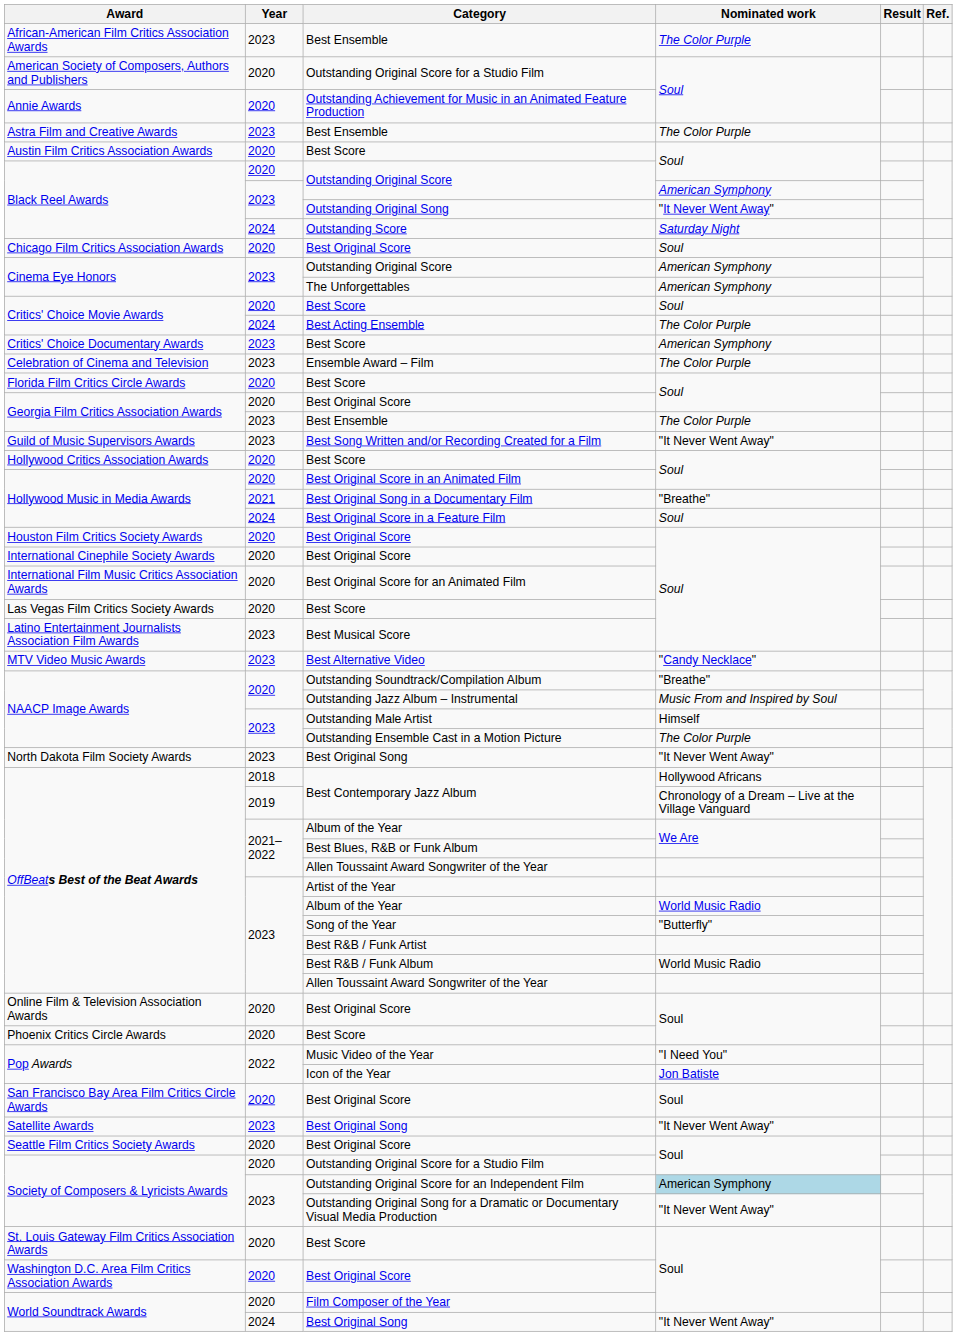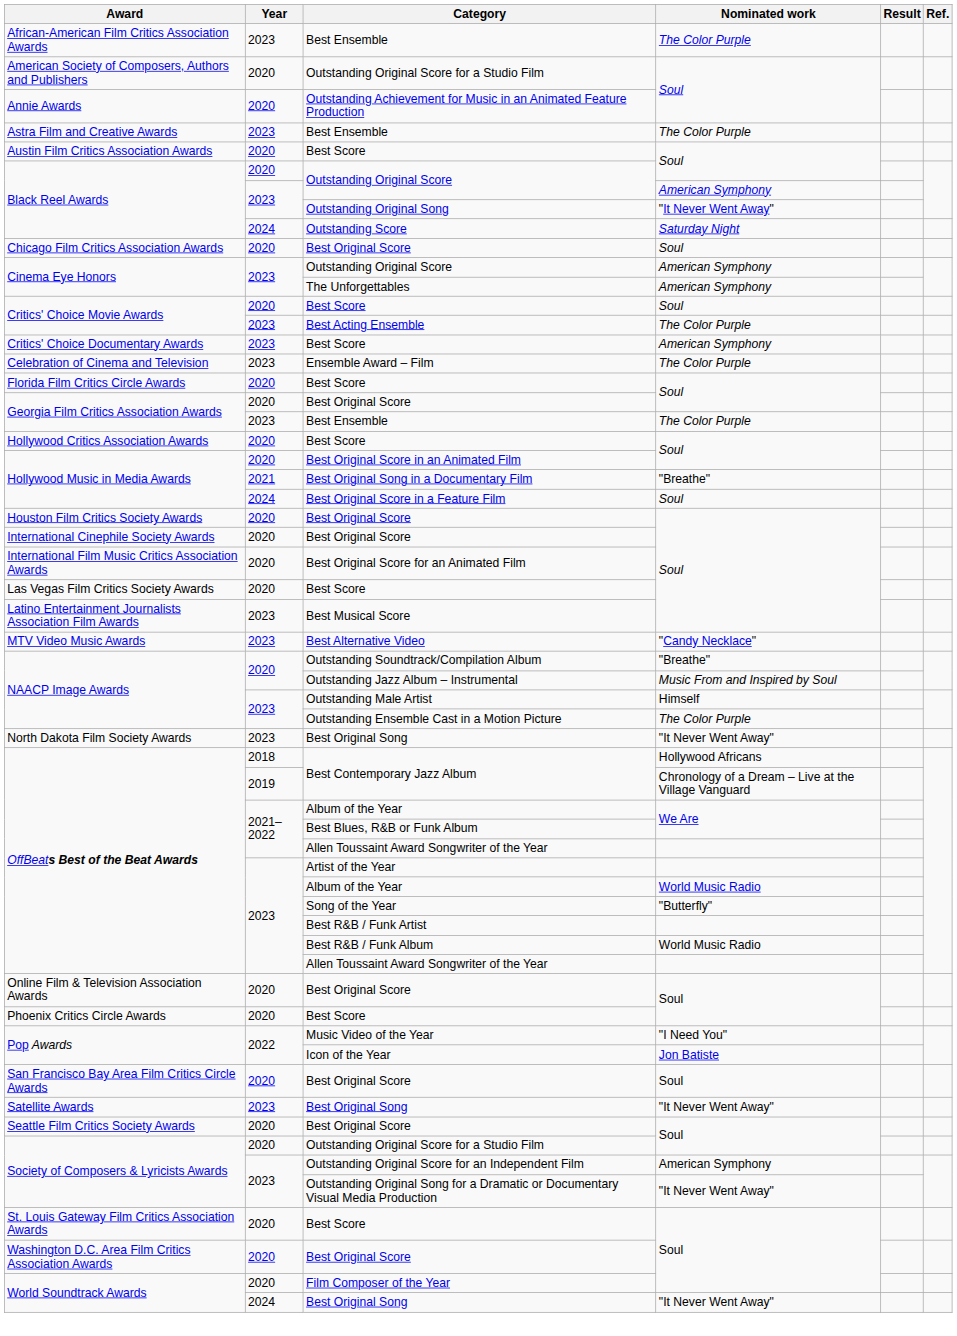Best Acting Ensemble | Year: 2024 -> 2023
- row: Guild of Music Supervisors Awards | 2023 | Best Song Written and/or Recording Created for a Film | "It Never Went Away"
Outstanding Original Score for an Independent Film | Nominated work: lightblue background -> no background
